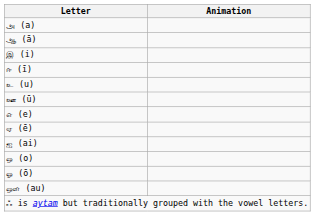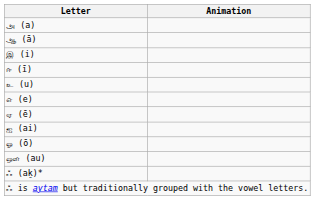- row: ஊ (ū)
- row: ஒ (o)
+ row: ஃ (aḵ)*
